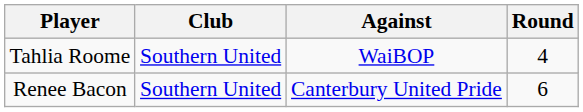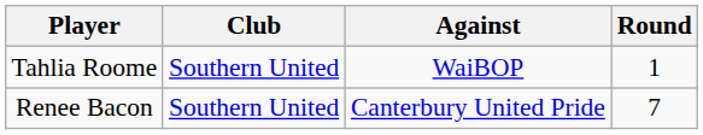Tahlia Roome | Round: 4 -> 1
Renee Bacon | Round: 6 -> 7
